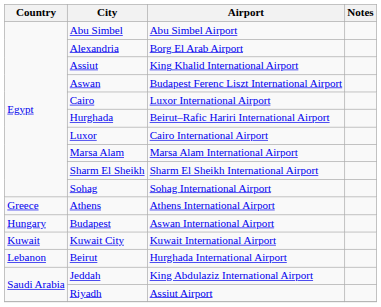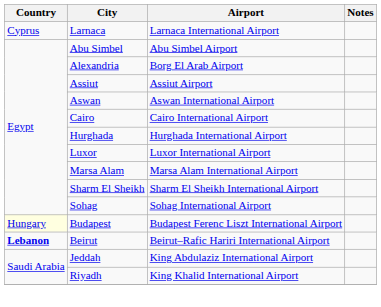+ row: Cyprus | Larnaca | Larnaca International Airport
Assiut | Airport: King Khalid International Airport -> Assiut Airport
Aswan | Airport: Budapest Ferenc Liszt International Airport -> Aswan International Airport
Cairo | Airport: Luxor International Airport -> Cairo International Airport
Hurghada | Airport: Beirut–Rafic Hariri International Airport -> Hurghada International Airport
Luxor | Airport: Cairo International Airport -> Luxor International Airport
- row: Greece | Athens | Athens International Airport
Budapest | Country: no background -> lightyellow background
Budapest | Airport: Aswan International Airport -> Budapest Ferenc Liszt International Airport
- row: Kuwait | Kuwait City | Kuwait International Airport
Beirut | Country: normal -> bold
Beirut | Airport: Hurghada International Airport -> Beirut–Rafic Hariri International Airport
Riyadh | Airport: Assiut Airport -> King Khalid International Airport
